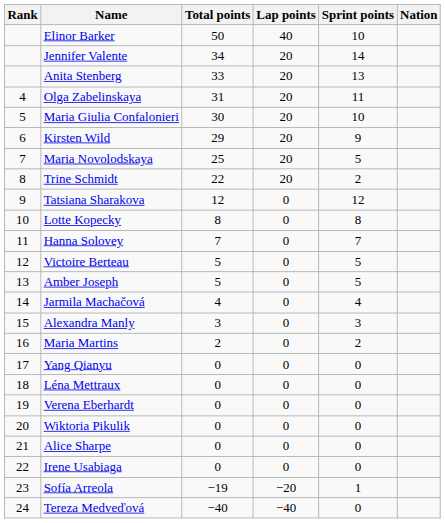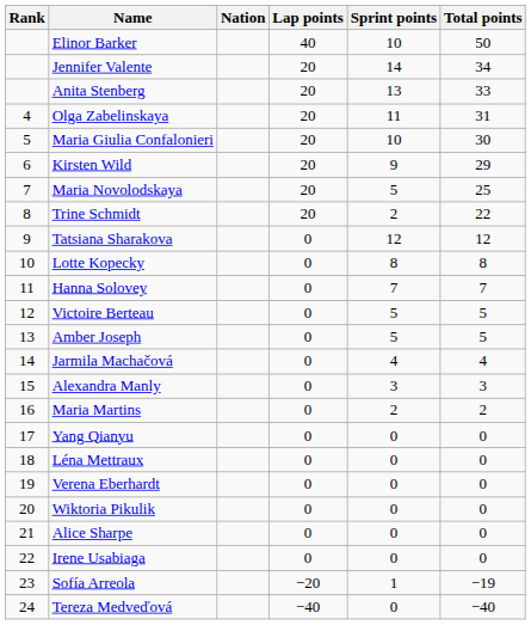columns swapped: Nation <-> Total points
